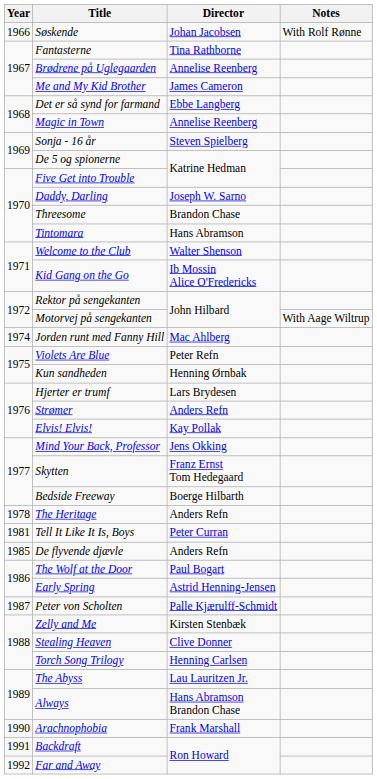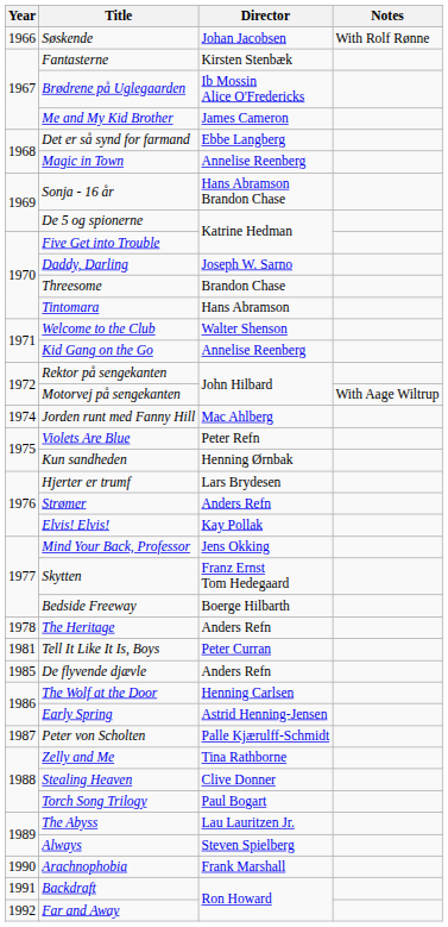Fantasterne | Director: Tina Rathborne -> Kirsten Stenbæk
Brødrene på Uglegaarden | Director: Annelise Reenberg -> Ib Mossin Alice O'Fredericks
Sonja - 16 år | Director: Steven Spielberg -> Hans Abramson Brandon Chase
Kid Gang on the Go | Director: Ib Mossin Alice O'Fredericks -> Annelise Reenberg
The Wolf at the Door | Director: Paul Bogart -> Henning Carlsen
Zelly and Me | Director: Kirsten Stenbæk -> Tina Rathborne
Torch Song Trilogy | Director: Henning Carlsen -> Paul Bogart
Always | Director: Hans Abramson Brandon Chase -> Steven Spielberg
